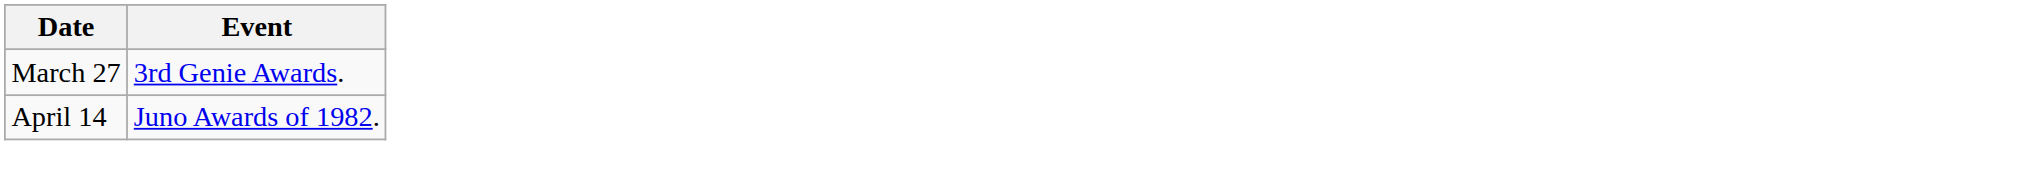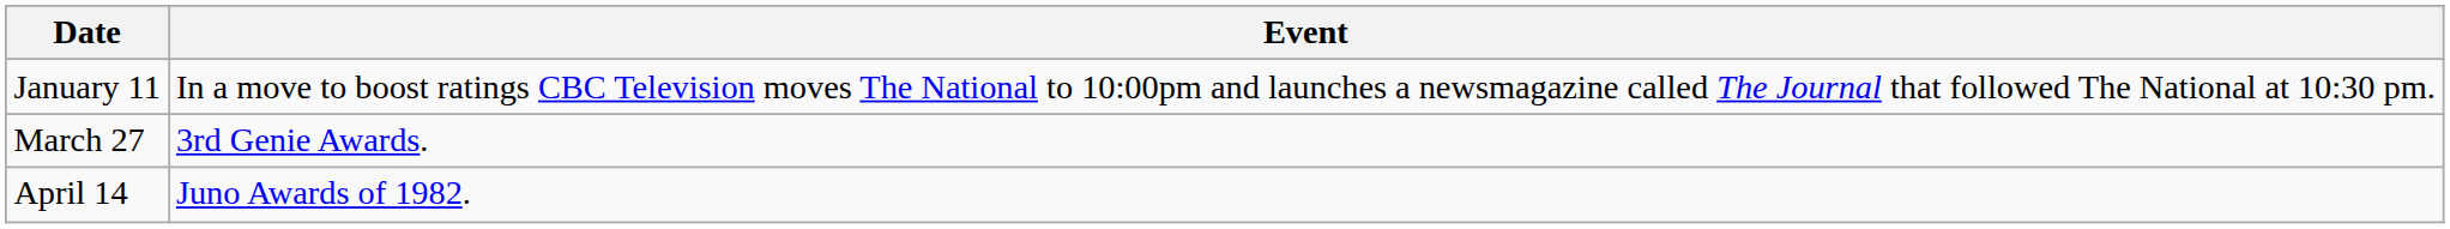+ row: January 11 | In a move to boost ratings CBC Television moves The National to 10:00pm and launches a newsmagazine called The Journal that followed The National at 10:30 pm.
